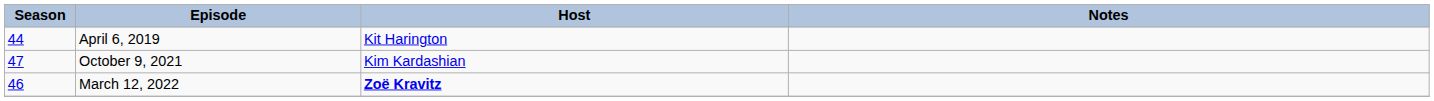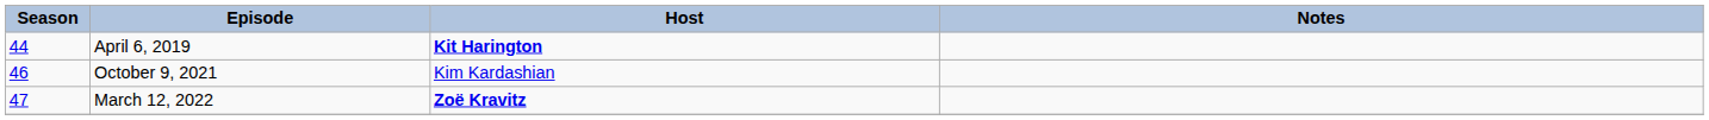April 6, 2019 | Host: normal -> bold
October 9, 2021 | Season: 47 -> 46
March 12, 2022 | Season: 46 -> 47
